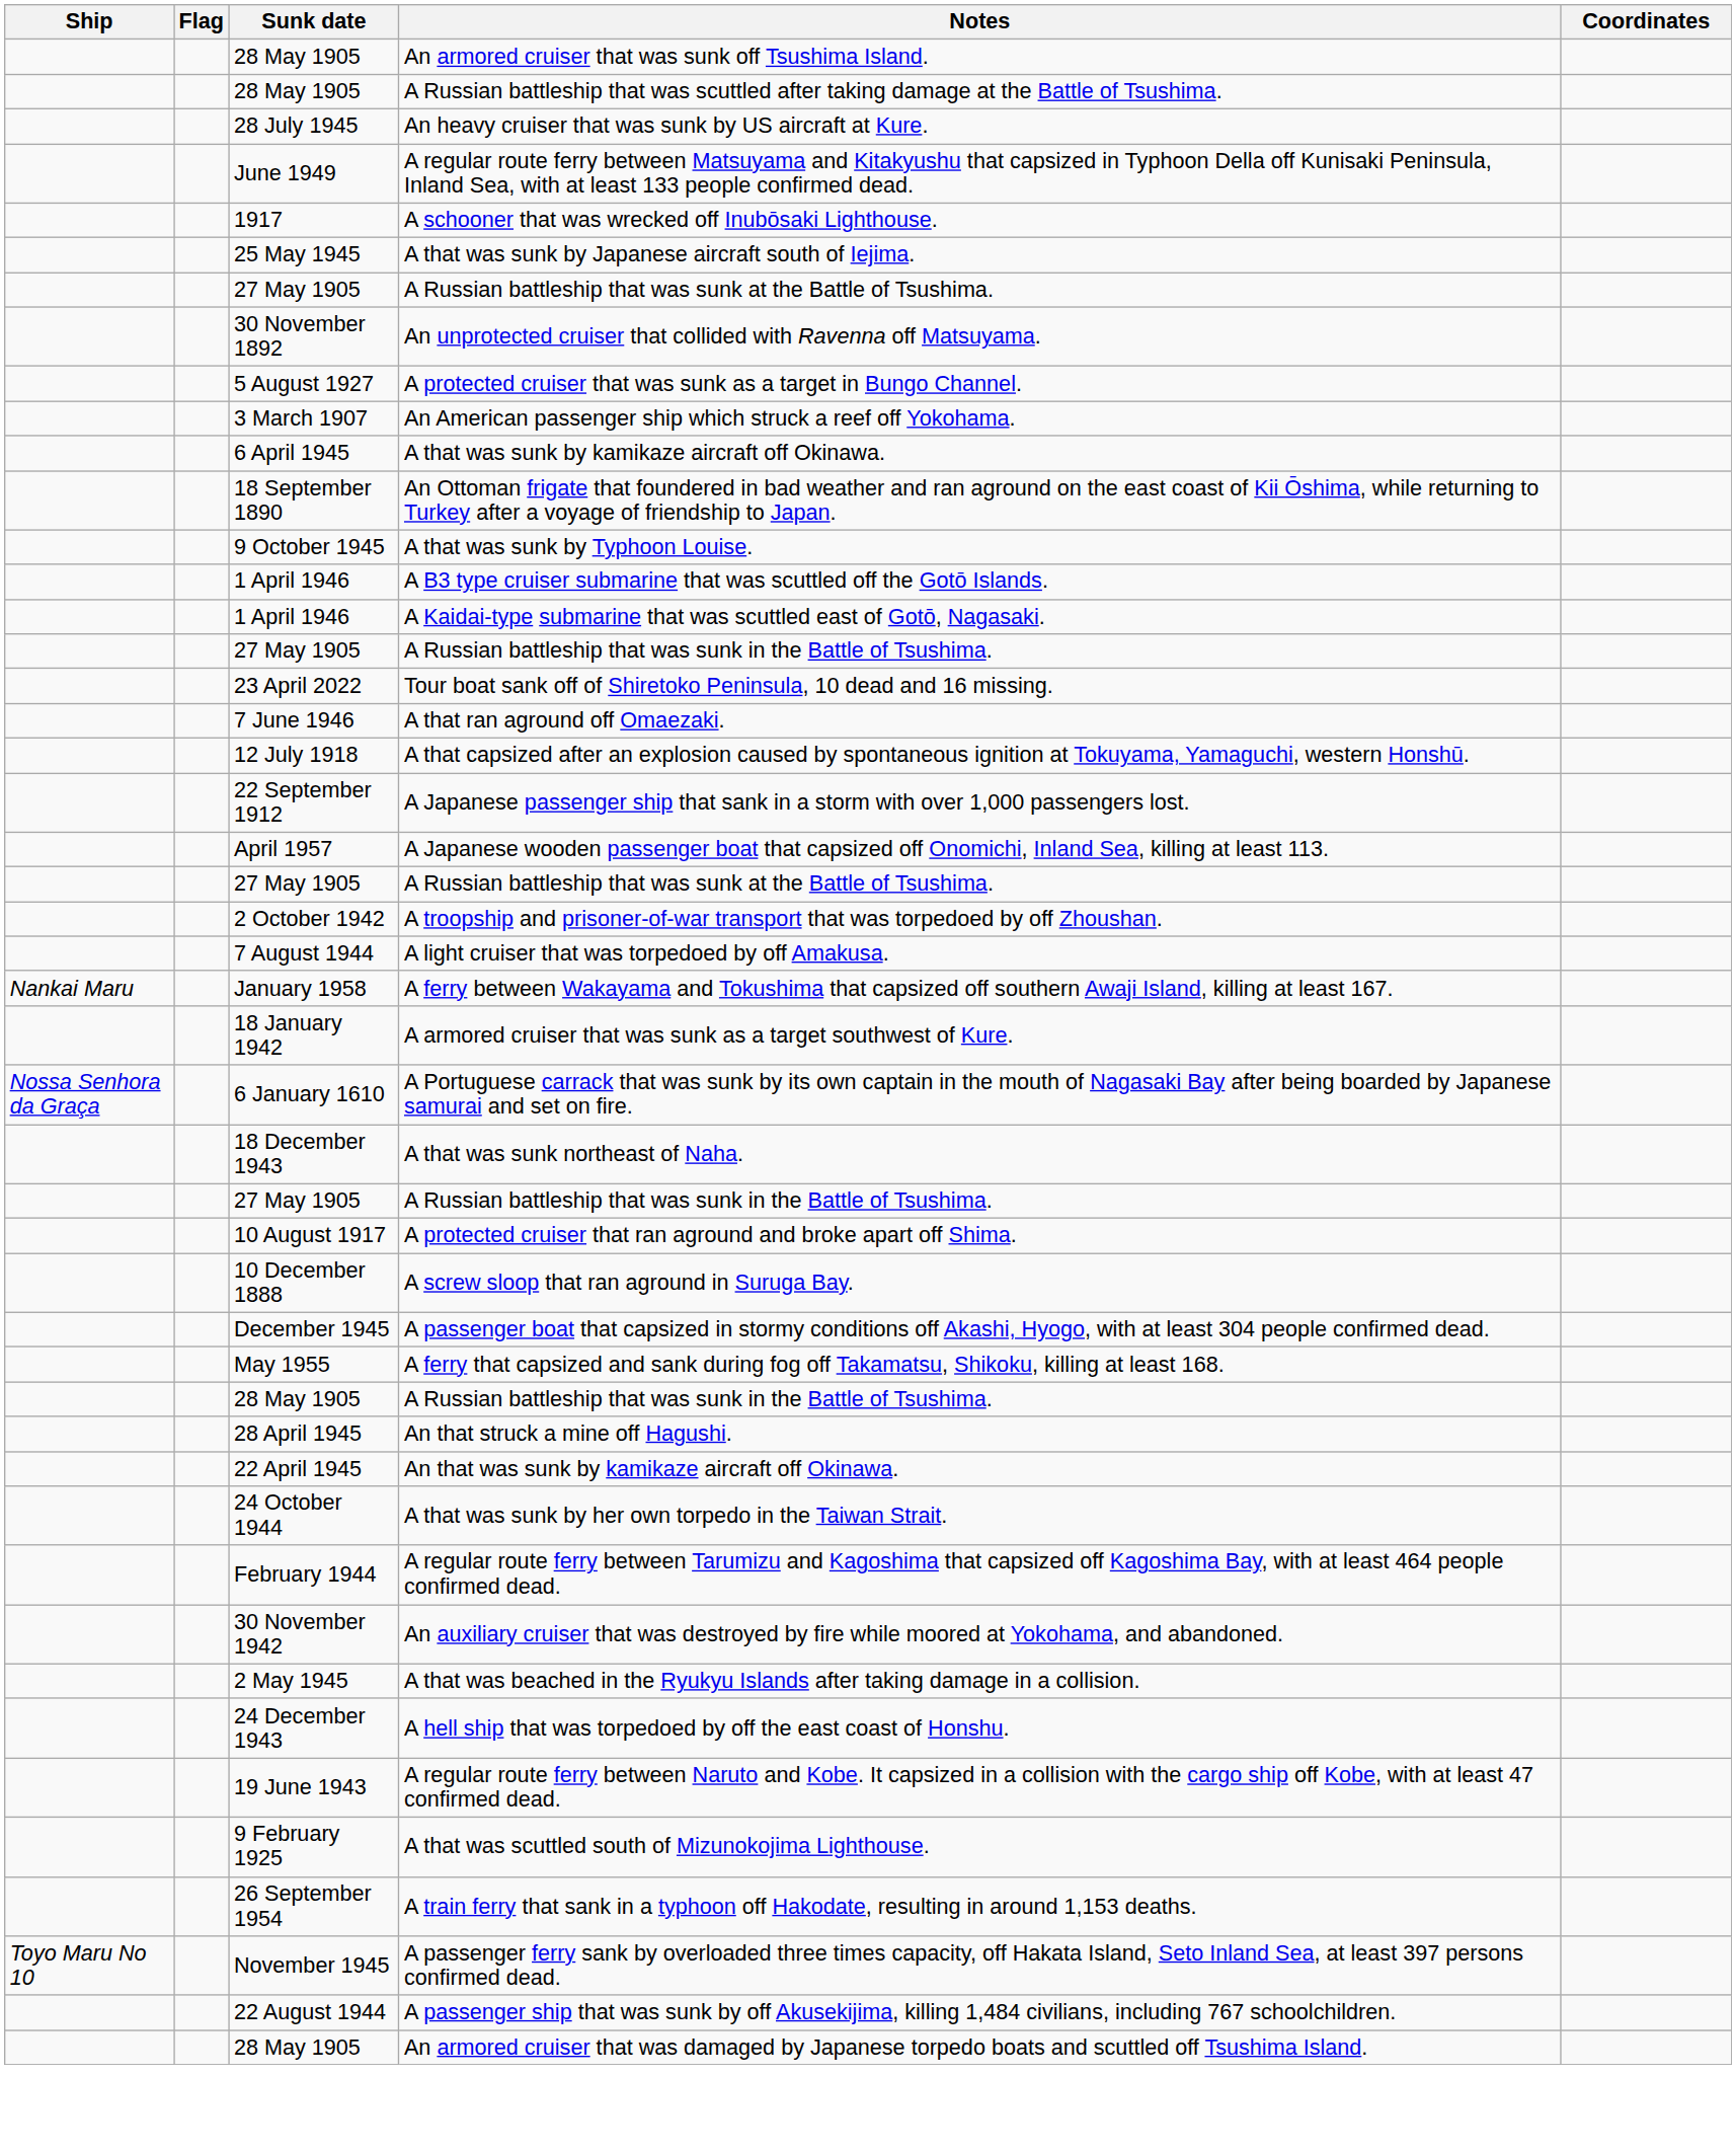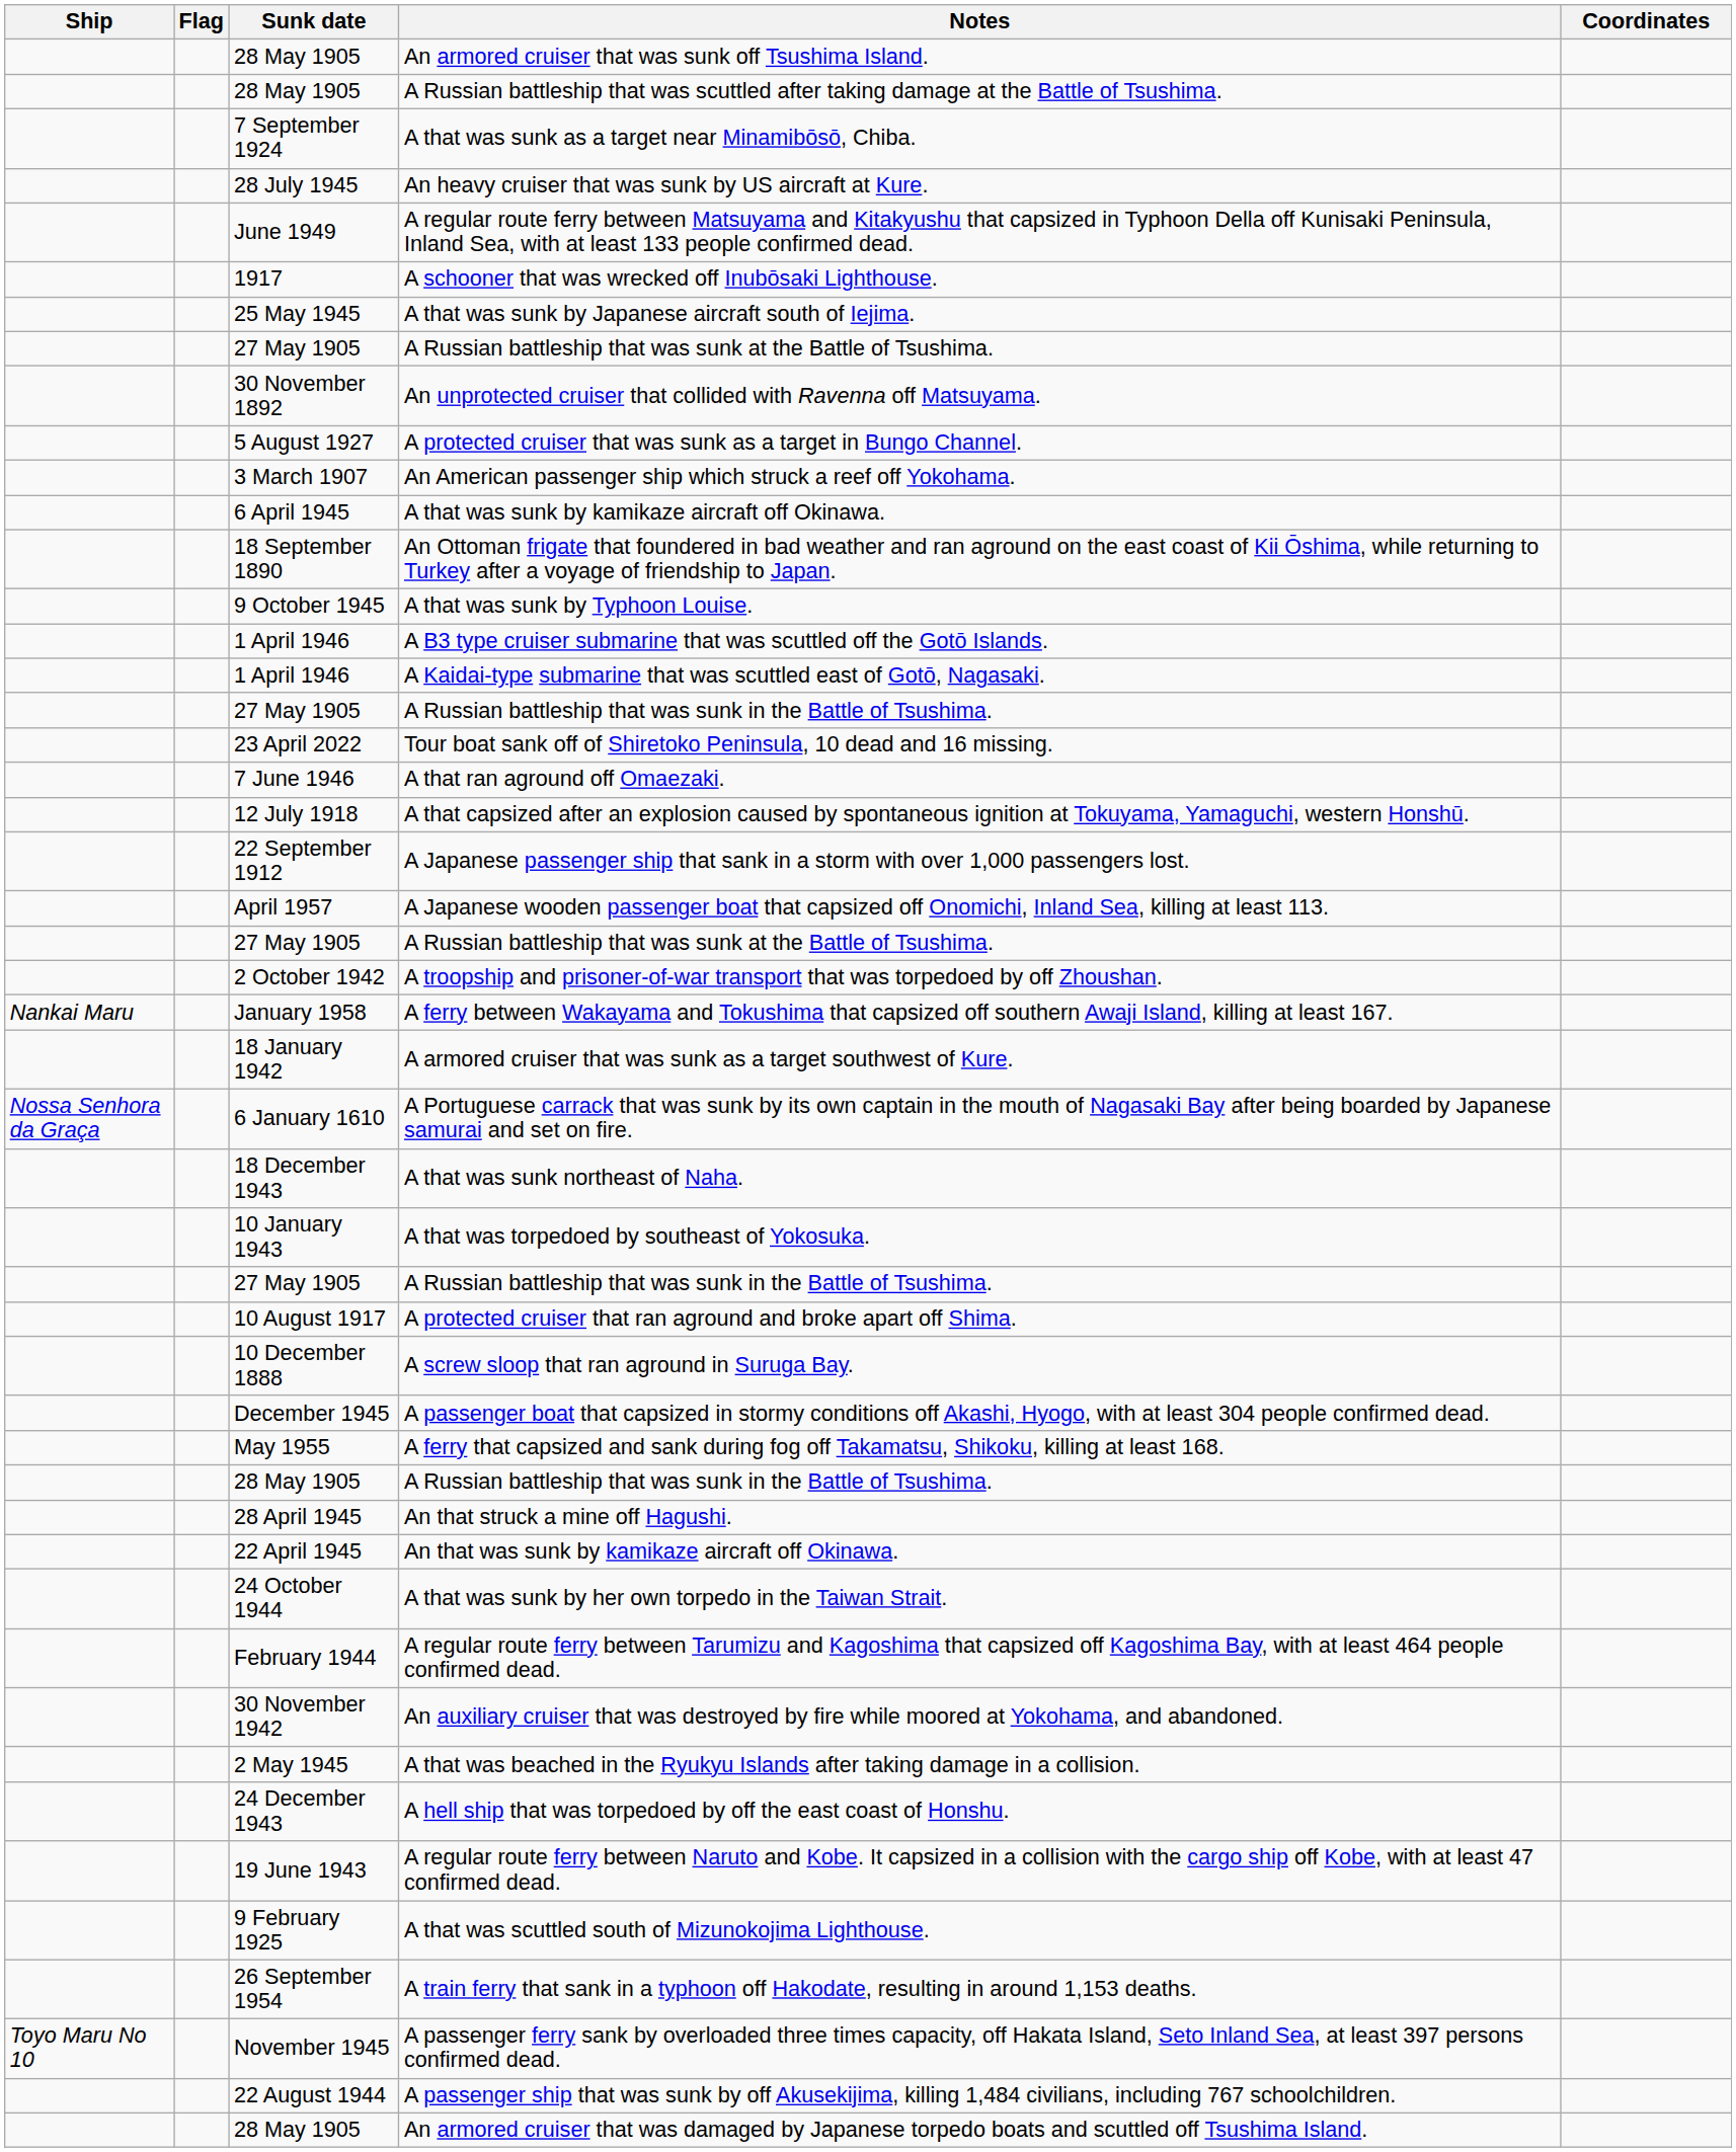+ row: 7 September 1924 | A that was sunk as a target near Minamibōsō, Chiba.
- row: 7 August 1944 | A light cruiser that was torpedoed by off Amakusa.
+ row: 10 January 1943 | A that was torpedoed by southeast of Yokosuka.
